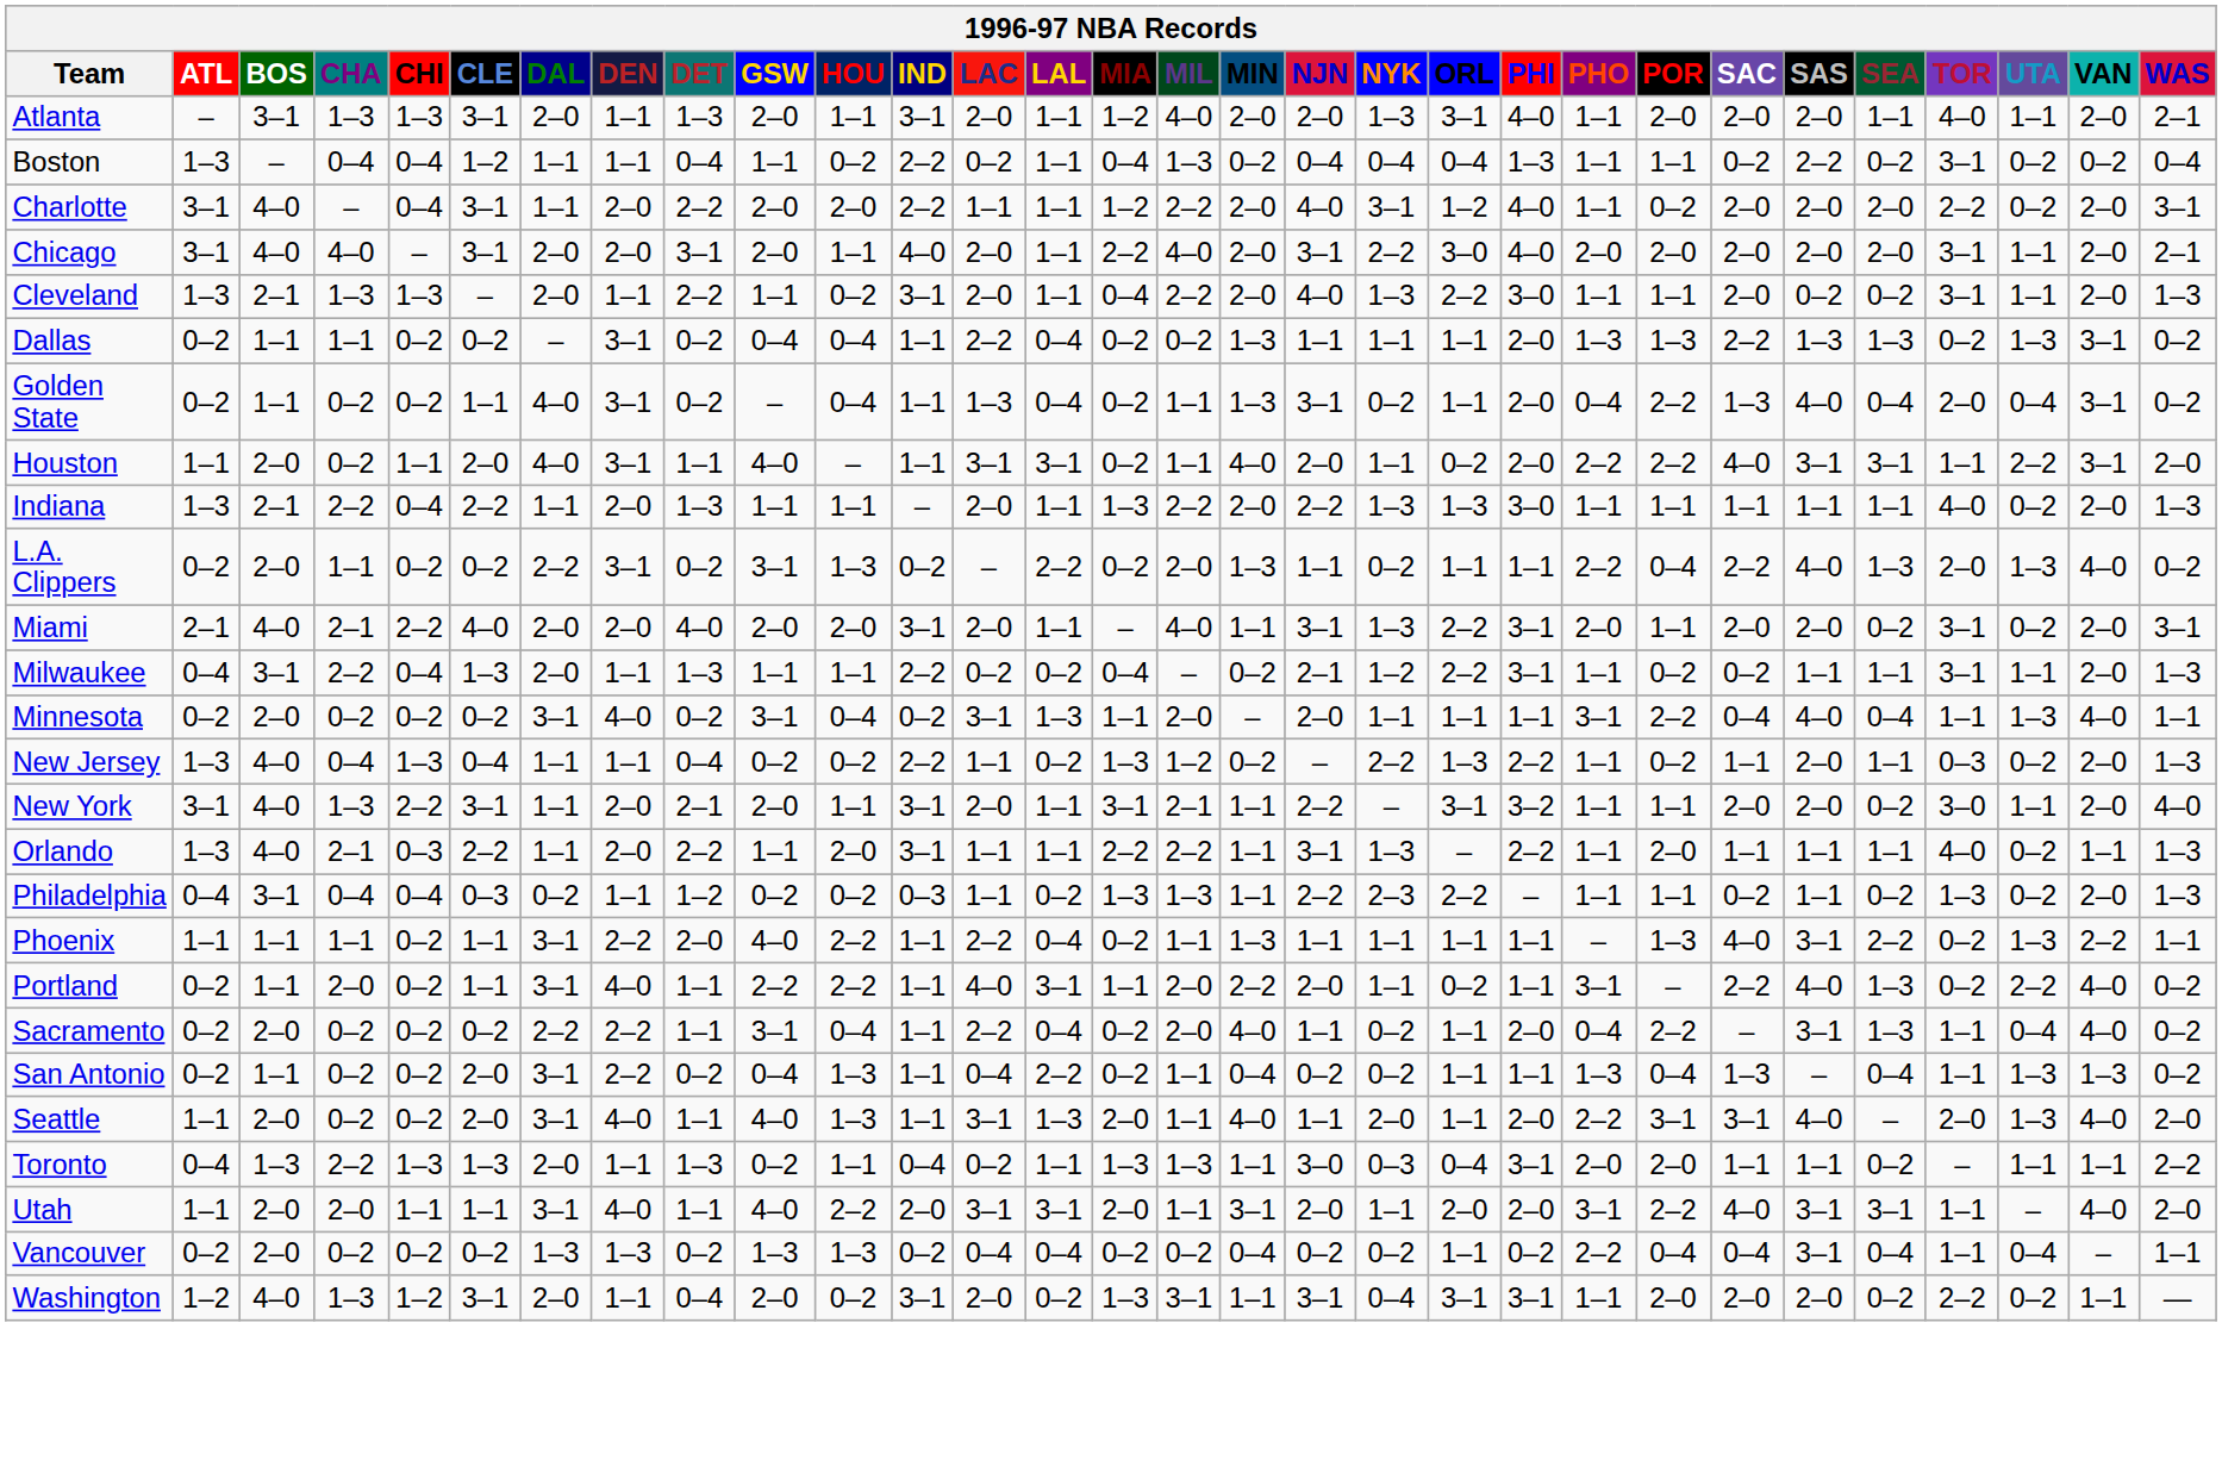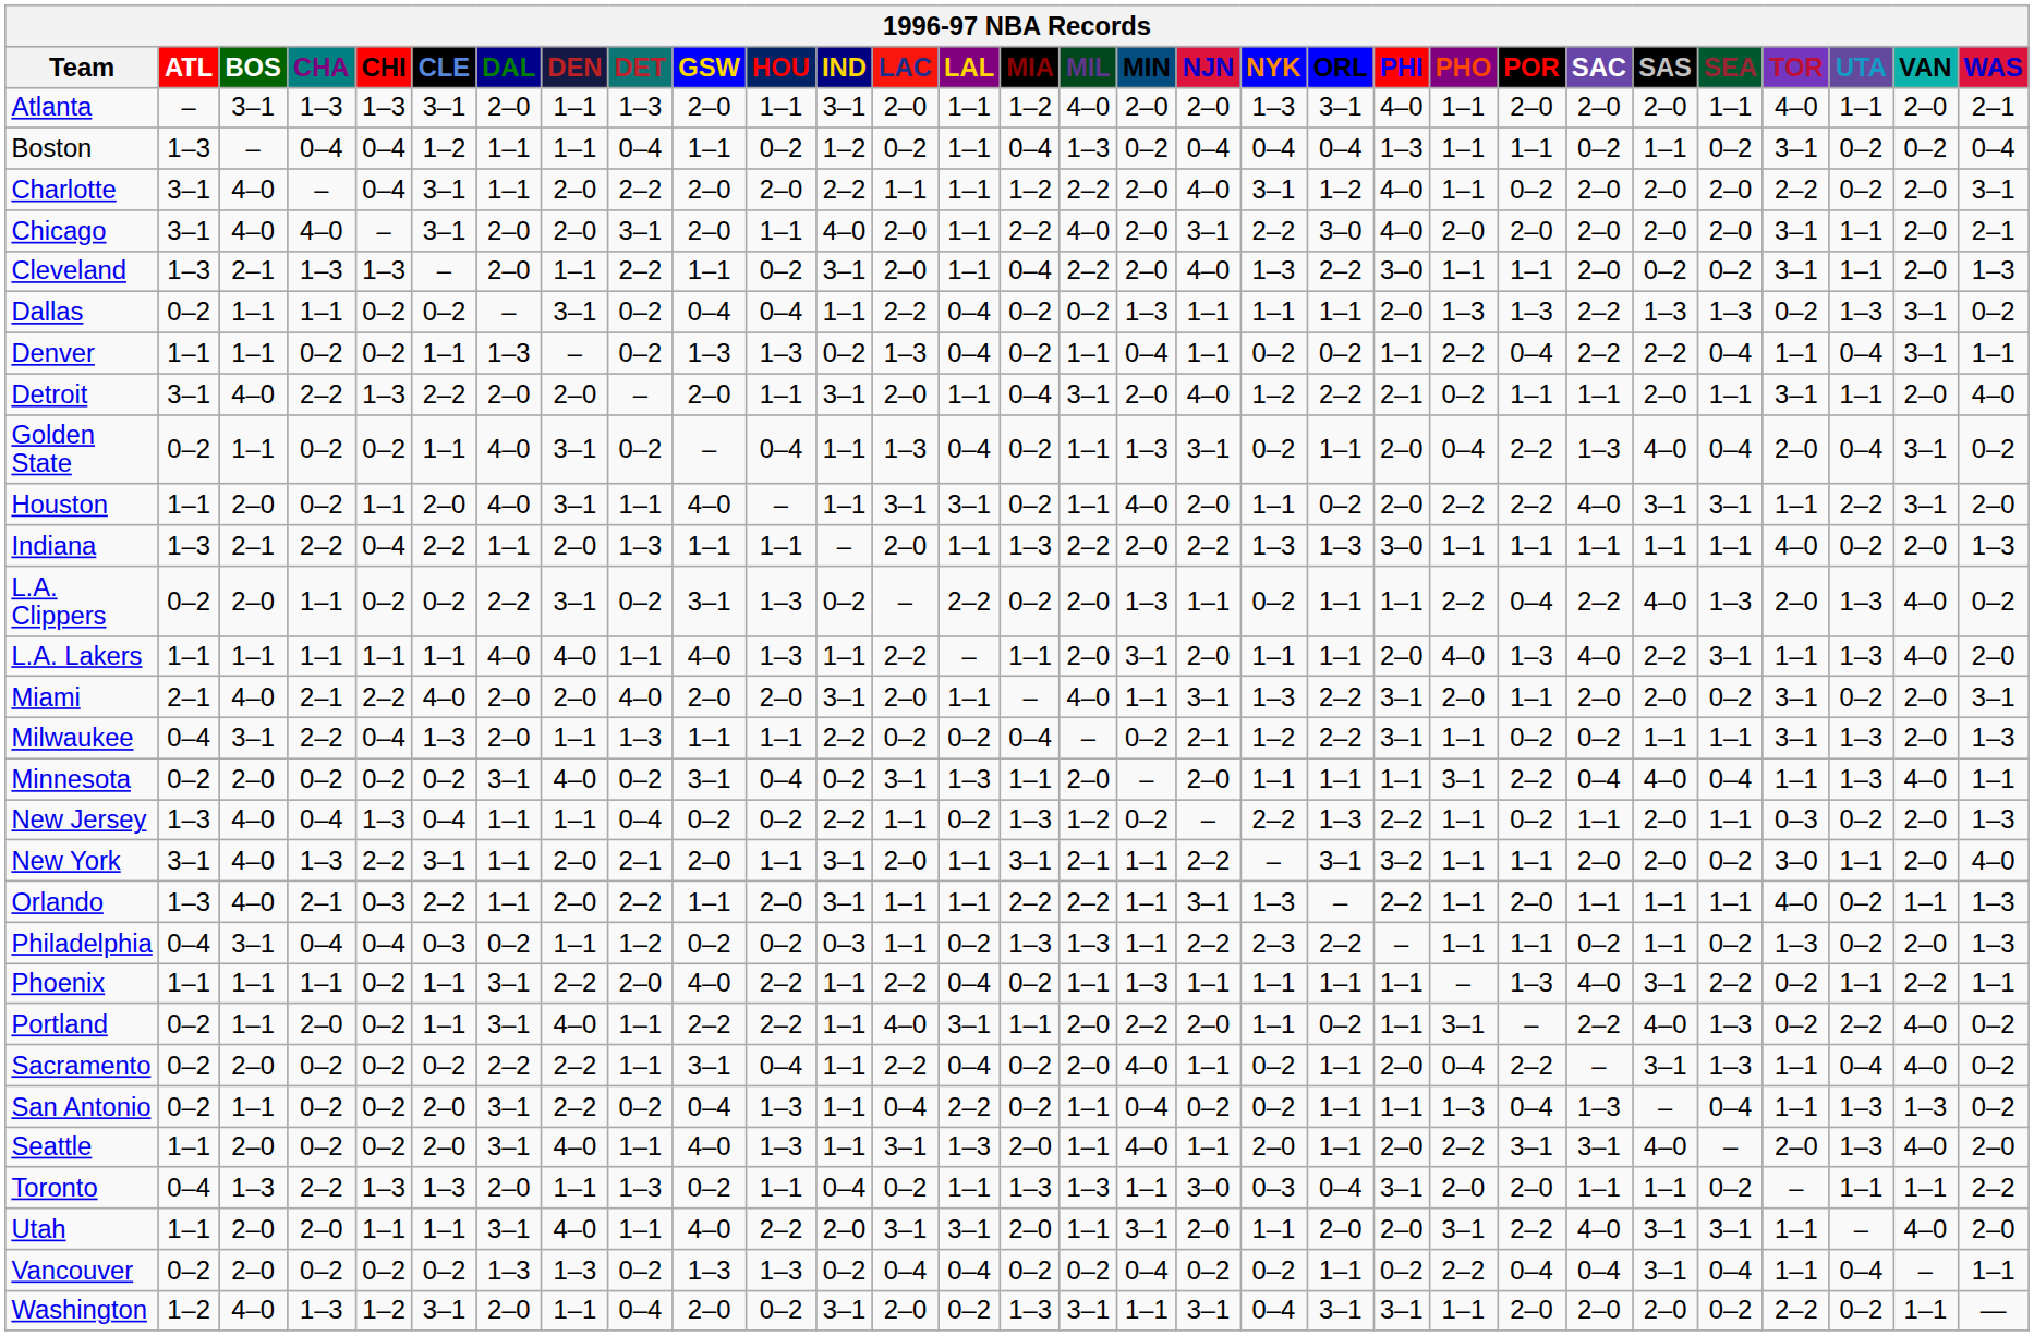Boston | IND: 2–2 -> 1–2
Boston | SAS: 2–2 -> 1–1
+ row: Denver | 1–1 | 1–1 | 0–2 | 0–2 | 1–1 | 1–3 | – | 0–2 | 1–3 | 1–3 | 0–2 | 1–3 | 0–4 | 0–2 | 1–1 | 0–4 | 1–1 | 0–2 | 0–2 | 1–1 | 2–2 | 0–4 | 2–2 | 2–2 | 0–4 | 1–1 | 0–4 | 3–1 | 1–1
+ row: Detroit | 3–1 | 4–0 | 2–2 | 1–3 | 2–2 | 2–0 | 2–0 | – | 2–0 | 1–1 | 3–1 | 2–0 | 1–1 | 0–4 | 3–1 | 2–0 | 4–0 | 1–2 | 2–2 | 2–1 | 0–2 | 1–1 | 1–1 | 2–0 | 1–1 | 3–1 | 1–1 | 2–0 | 4–0
+ row: L.A. Lakers | 1–1 | 1–1 | 1–1 | 1–1 | 1–1 | 4–0 | 4–0 | 1–1 | 4–0 | 1–3 | 1–1 | 2–2 | – | 1–1 | 2–0 | 3–1 | 2–0 | 1–1 | 1–1 | 2–0 | 4–0 | 1–3 | 4–0 | 2–2 | 3–1 | 1–1 | 1–3 | 4–0 | 2–0
Milwaukee | UTA: 1–1 -> 1–3
Phoenix | UTA: 1–3 -> 1–1
